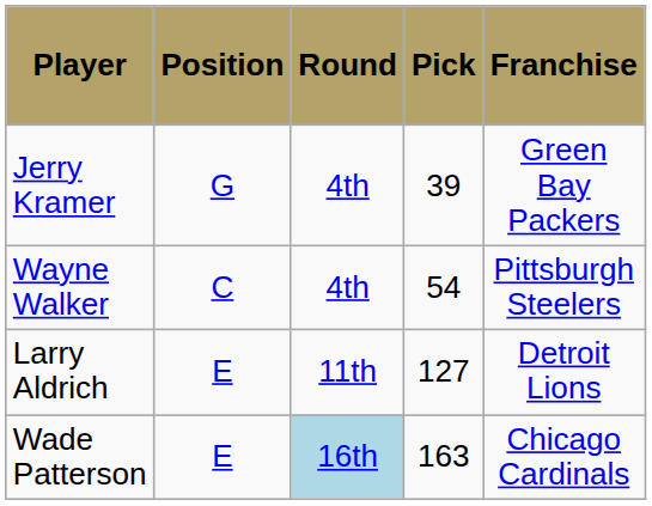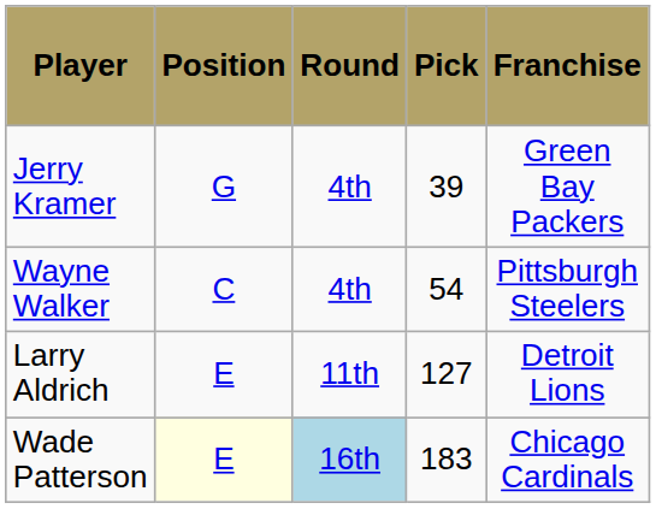Wade Patterson | Position: no background -> lightyellow background
Wade Patterson | Pick: 163 -> 183
